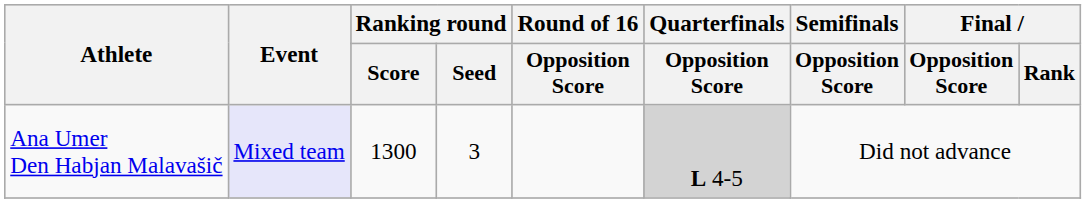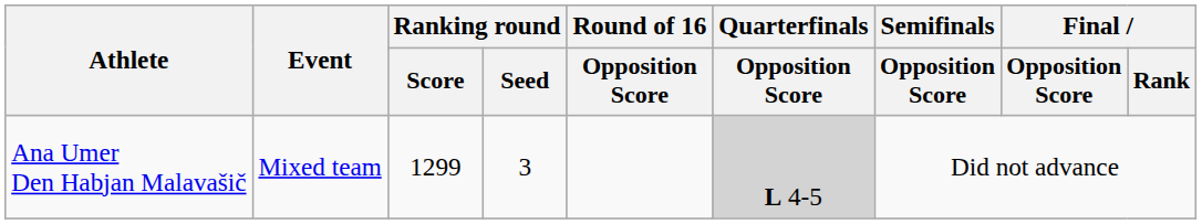Ana Umer Den Habjan Malavašič | Event: lavender background -> no background
Ana Umer Den Habjan Malavašič | Ranking round / Score: 1300 -> 1299
